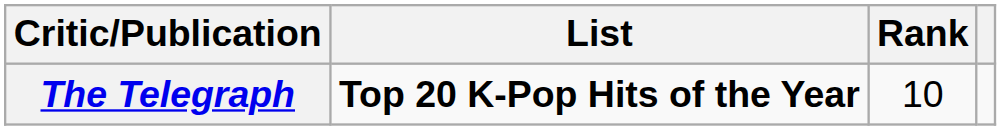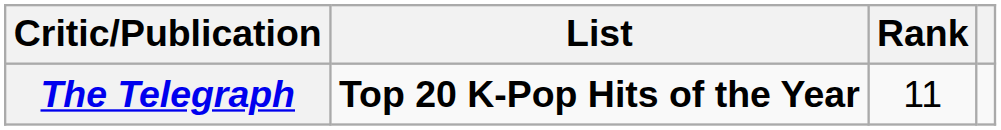The Telegraph | Rank: 10 -> 11
